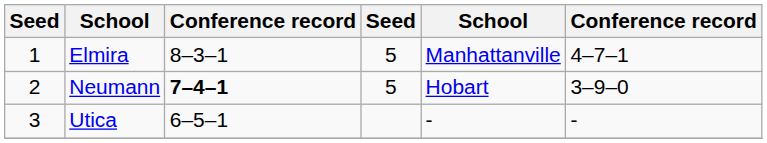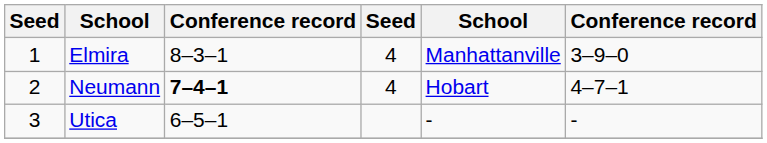Elmira | column 4: 5 -> 4
Elmira | column 6: 4–7–1 -> 3–9–0
Neumann | column 4: 5 -> 4
Neumann | column 6: 3–9–0 -> 4–7–1
